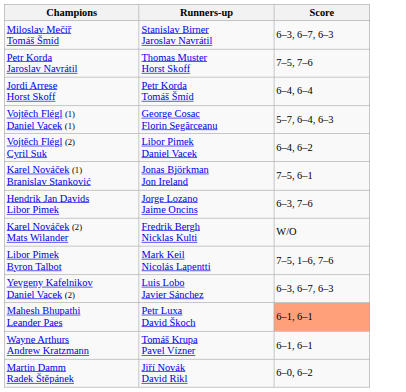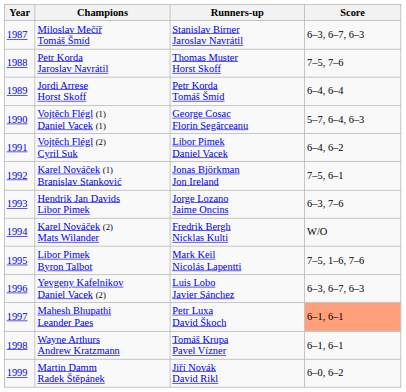+ column: Year | 1987 | 1988 | 1989 | 1990 | 1991 | 1992 | 1993 | 1994 | 1995 | 1996 | 1997 | 1998 | 1999
